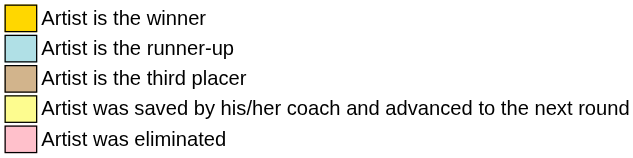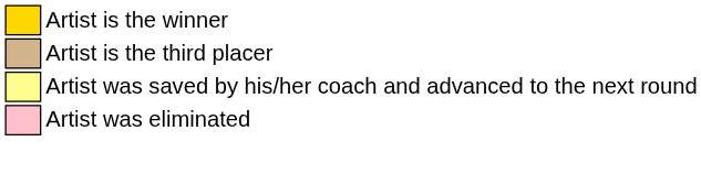- row: Artist is the runner-up
